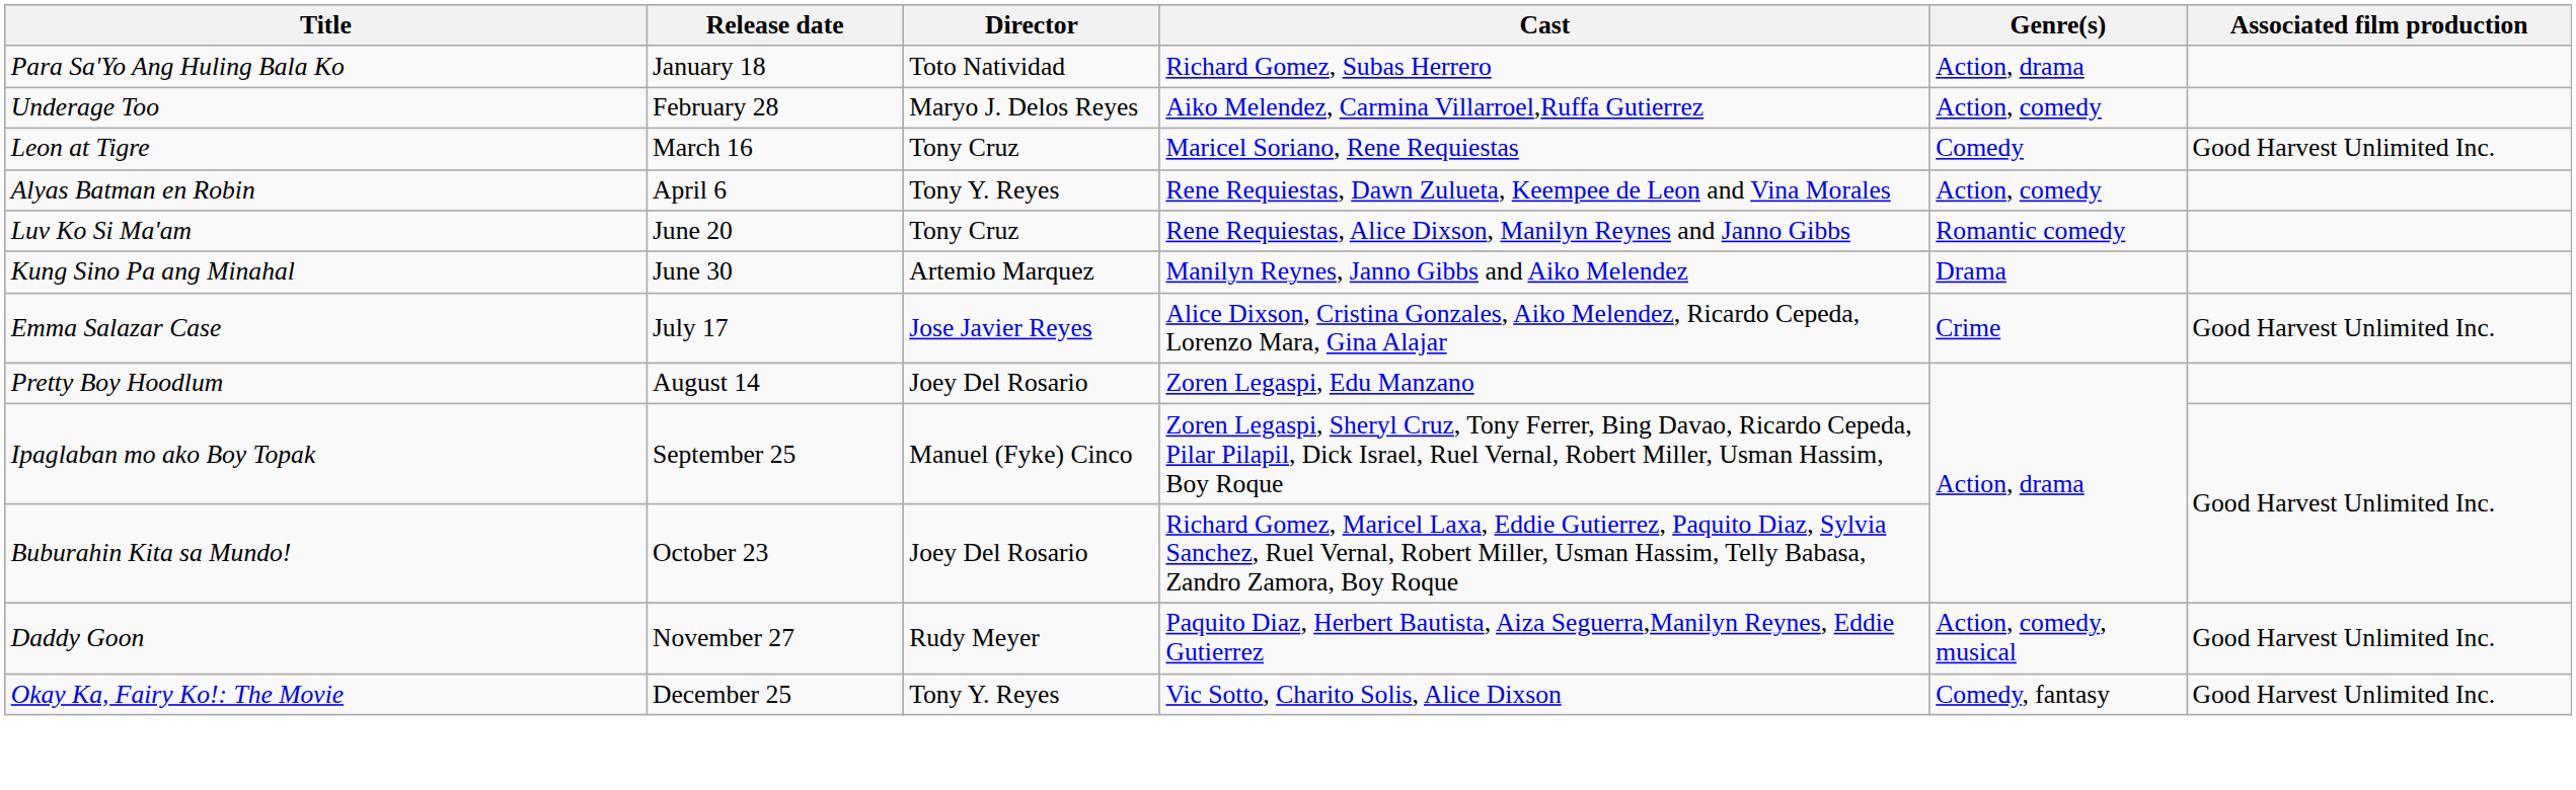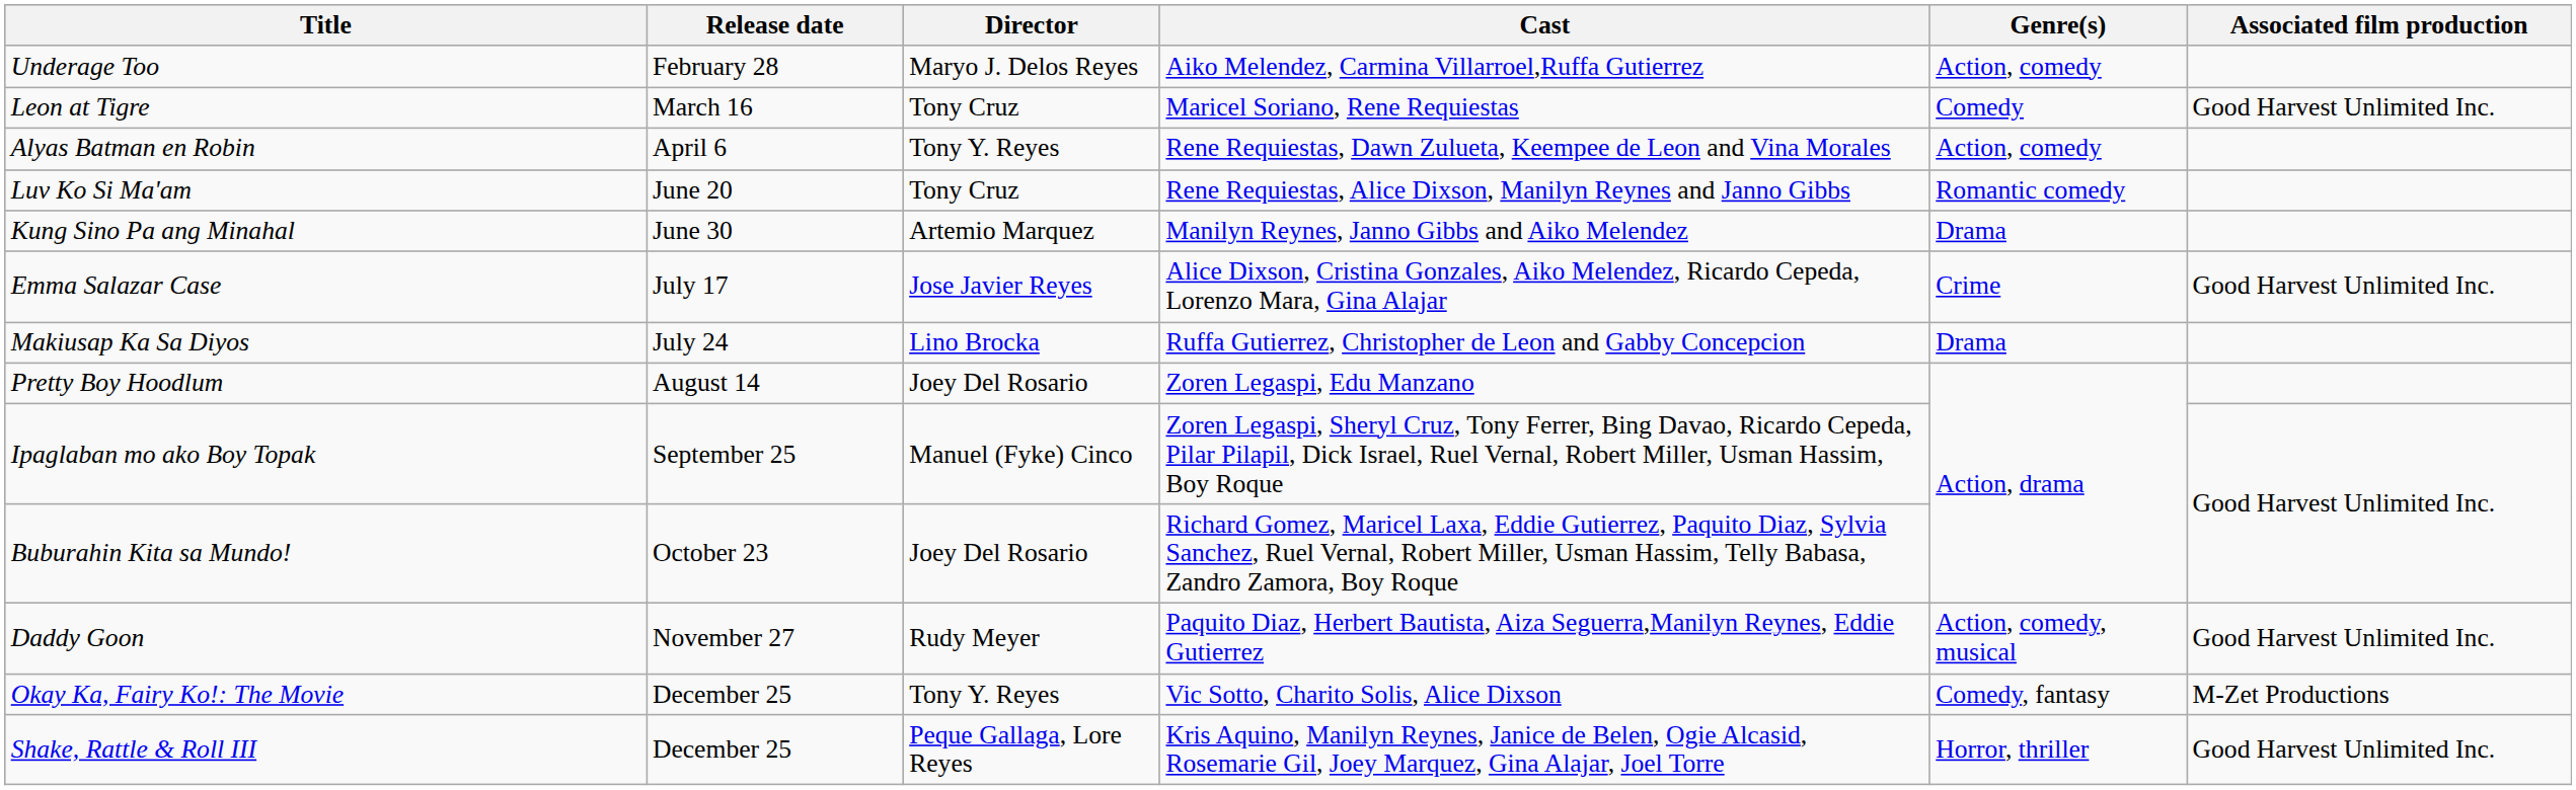- row: Para Sa'Yo Ang Huling Bala Ko | January 18 | Toto Natividad | Richard Gomez, Subas Herrero | Action, drama
+ row: Makiusap Ka Sa Diyos | July 24 | Lino Brocka | Ruffa Gutierrez, Christopher de Leon and Gabby Concepcion | Drama
Okay Ka, Fairy Ko!: The Movie | Associated film production: Good Harvest Unlimited Inc. -> M-Zet Productions
+ row: Shake, Rattle & Roll III | December 25 | Peque Gallaga, Lore Reyes | Kris Aquino, Manilyn Reynes, Janice de Belen, Ogie Alcasid, Rosemarie Gil, Joey Marquez, Gina Alajar, Joel Torre | Horror, thriller | Good Harvest Unlimited Inc.
